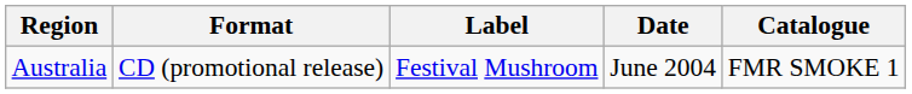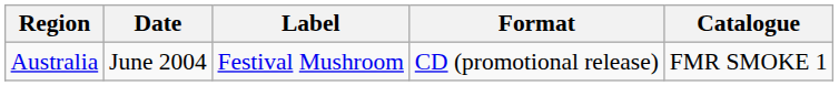columns swapped: Date <-> Format
